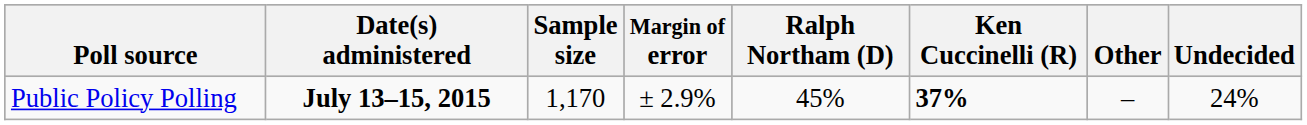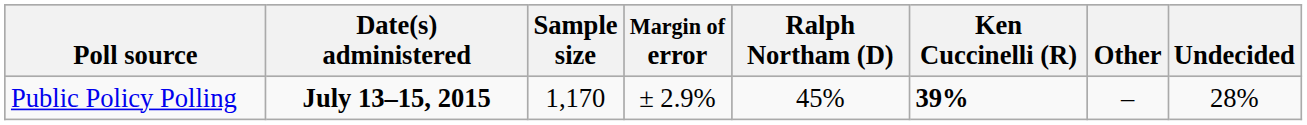Public Policy Polling | Ken Cuccinelli (R): 37% -> 39%
Public Policy Polling | Undecided: 24% -> 28%
